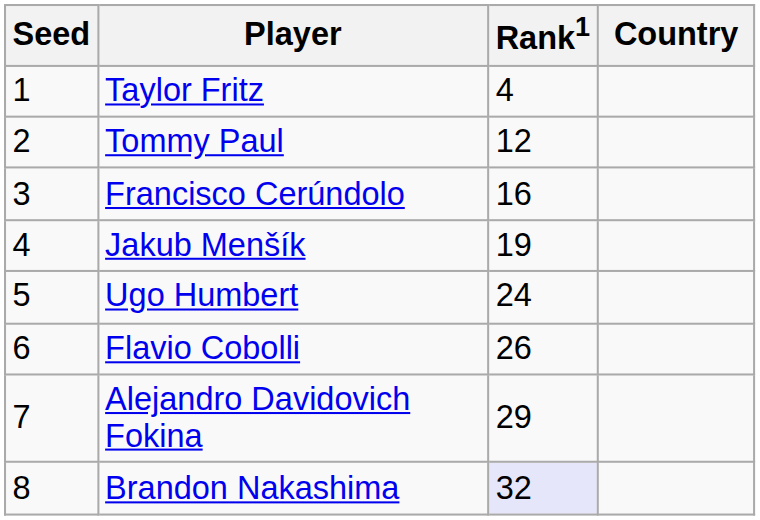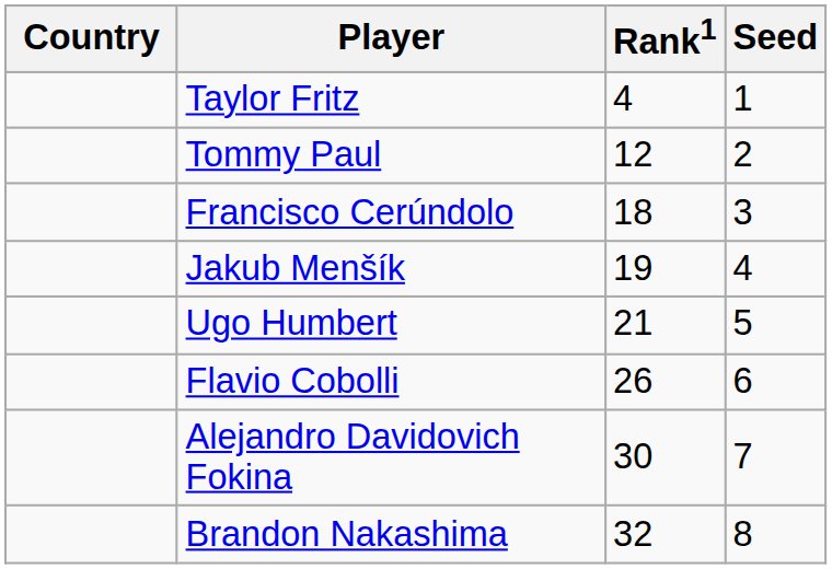columns swapped: Country <-> Seed
Francisco Cerúndolo | Rank1: 16 -> 18
Ugo Humbert | Rank1: 24 -> 21
Alejandro Davidovich Fokina | Rank1: 29 -> 30
Brandon Nakashima | Rank1: lavender background -> no background
